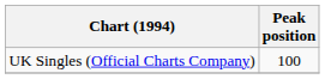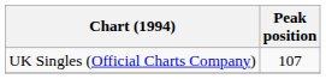UK Singles (Official Charts Company) | Peak position: 100 -> 107
